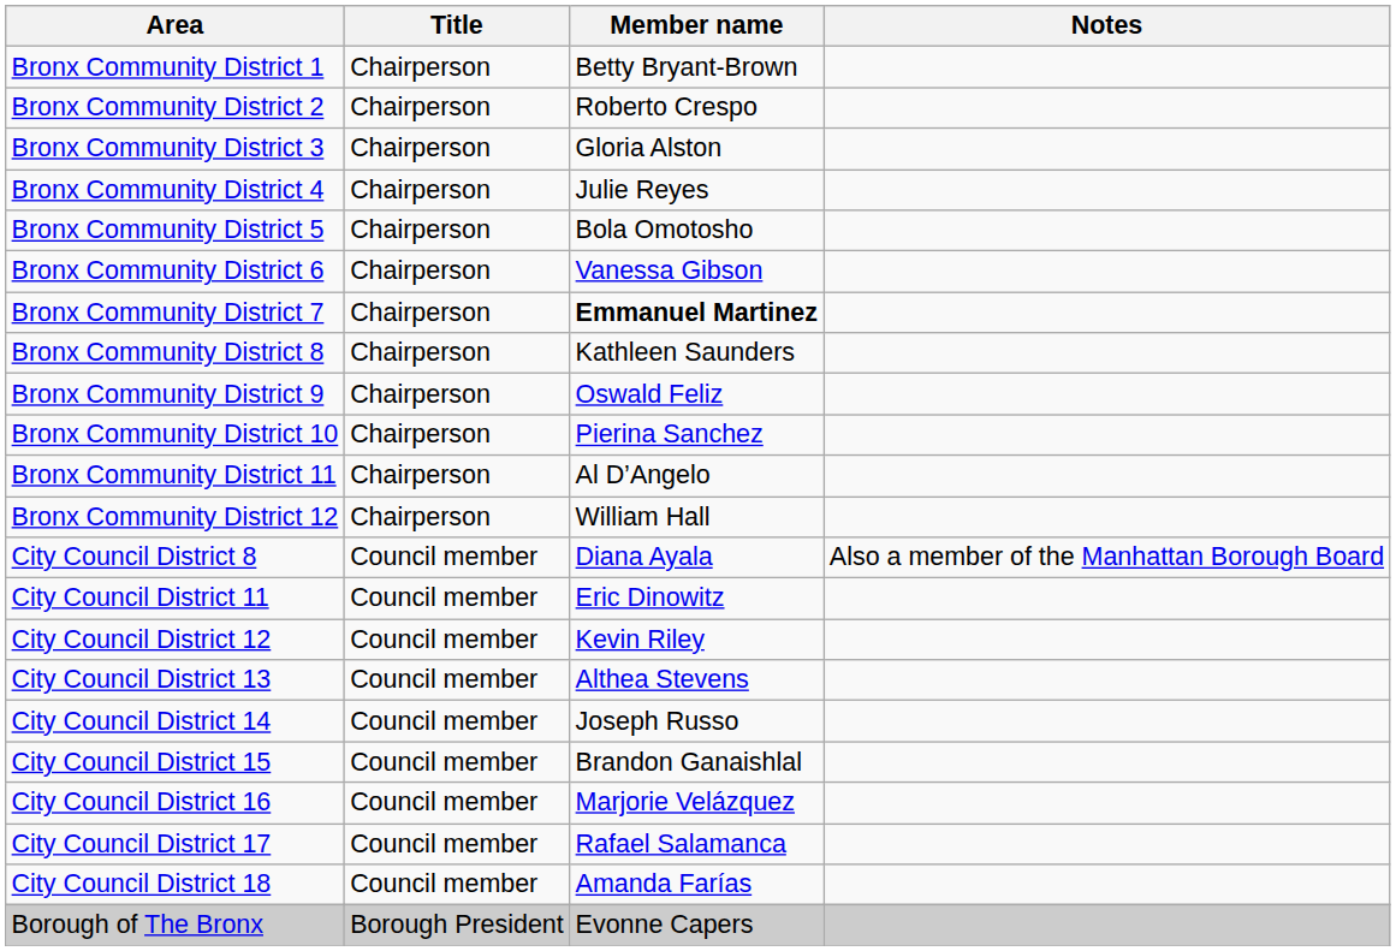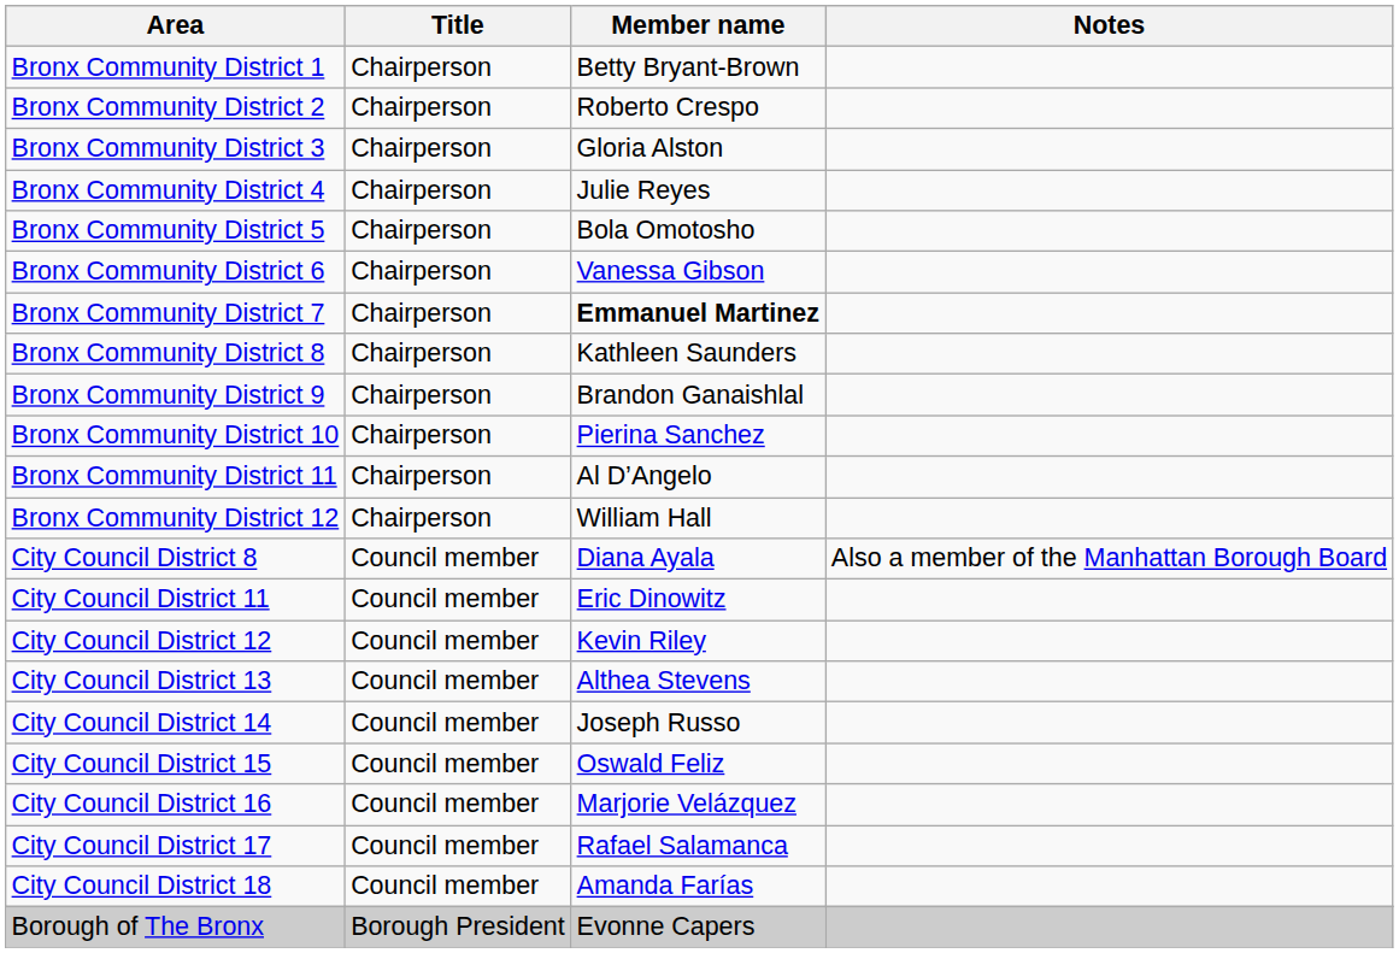Bronx Community District 9 | Member name: Oswald Feliz -> Brandon Ganaishlal
City Council District 15 | Member name: Brandon Ganaishlal -> Oswald Feliz
